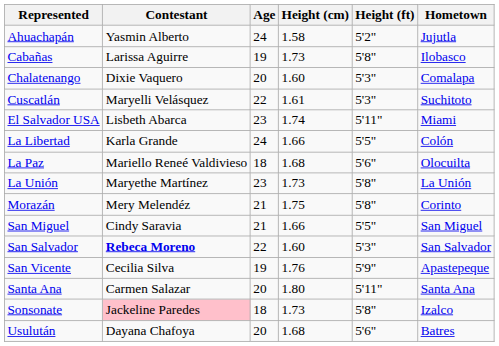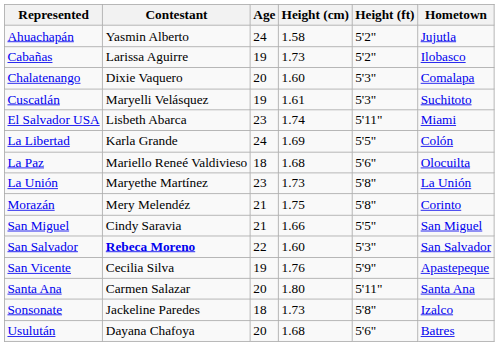Cabañas | Height (ft): 5'8" -> 5'2"
Cuscatlán | Age: 22 -> 19
La Libertad | Height (cm): 1.66 -> 1.69
Sonsonate | Contestant: pink background -> no background
